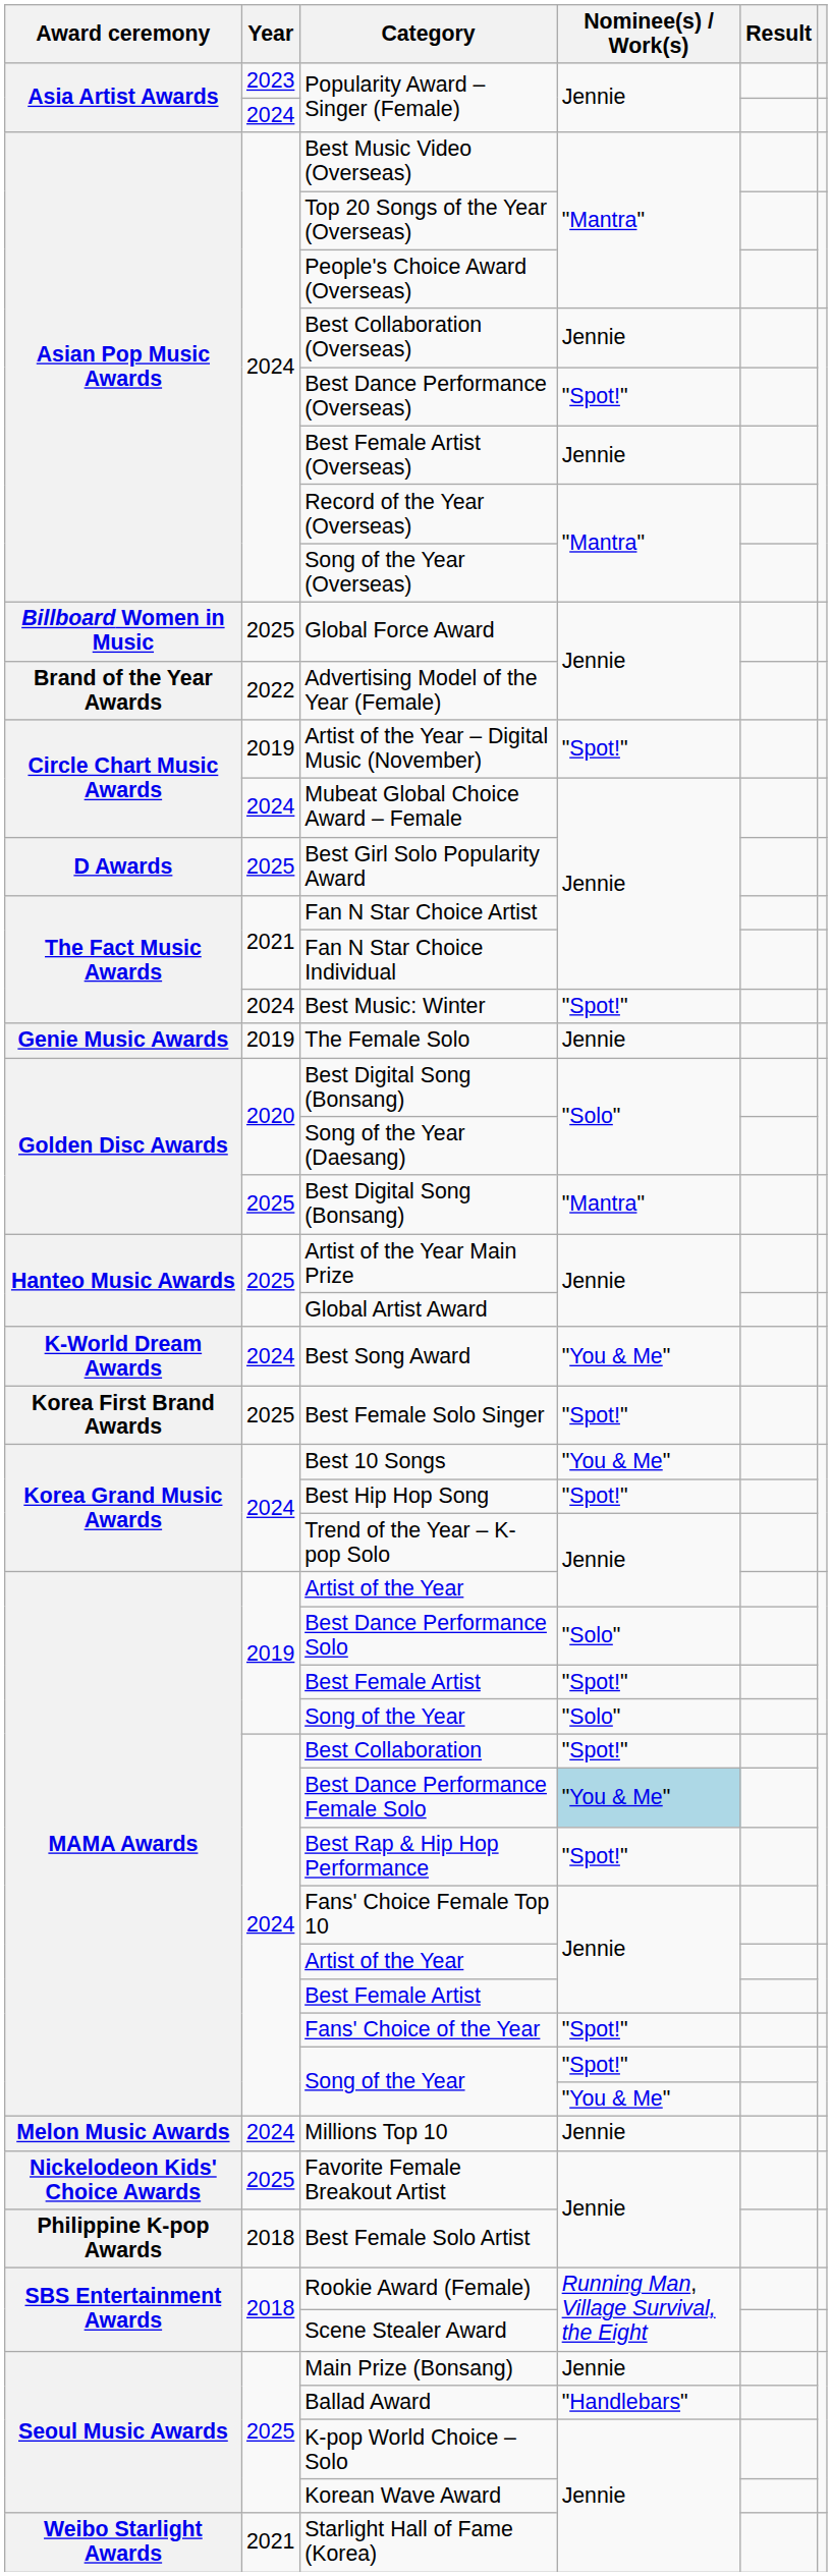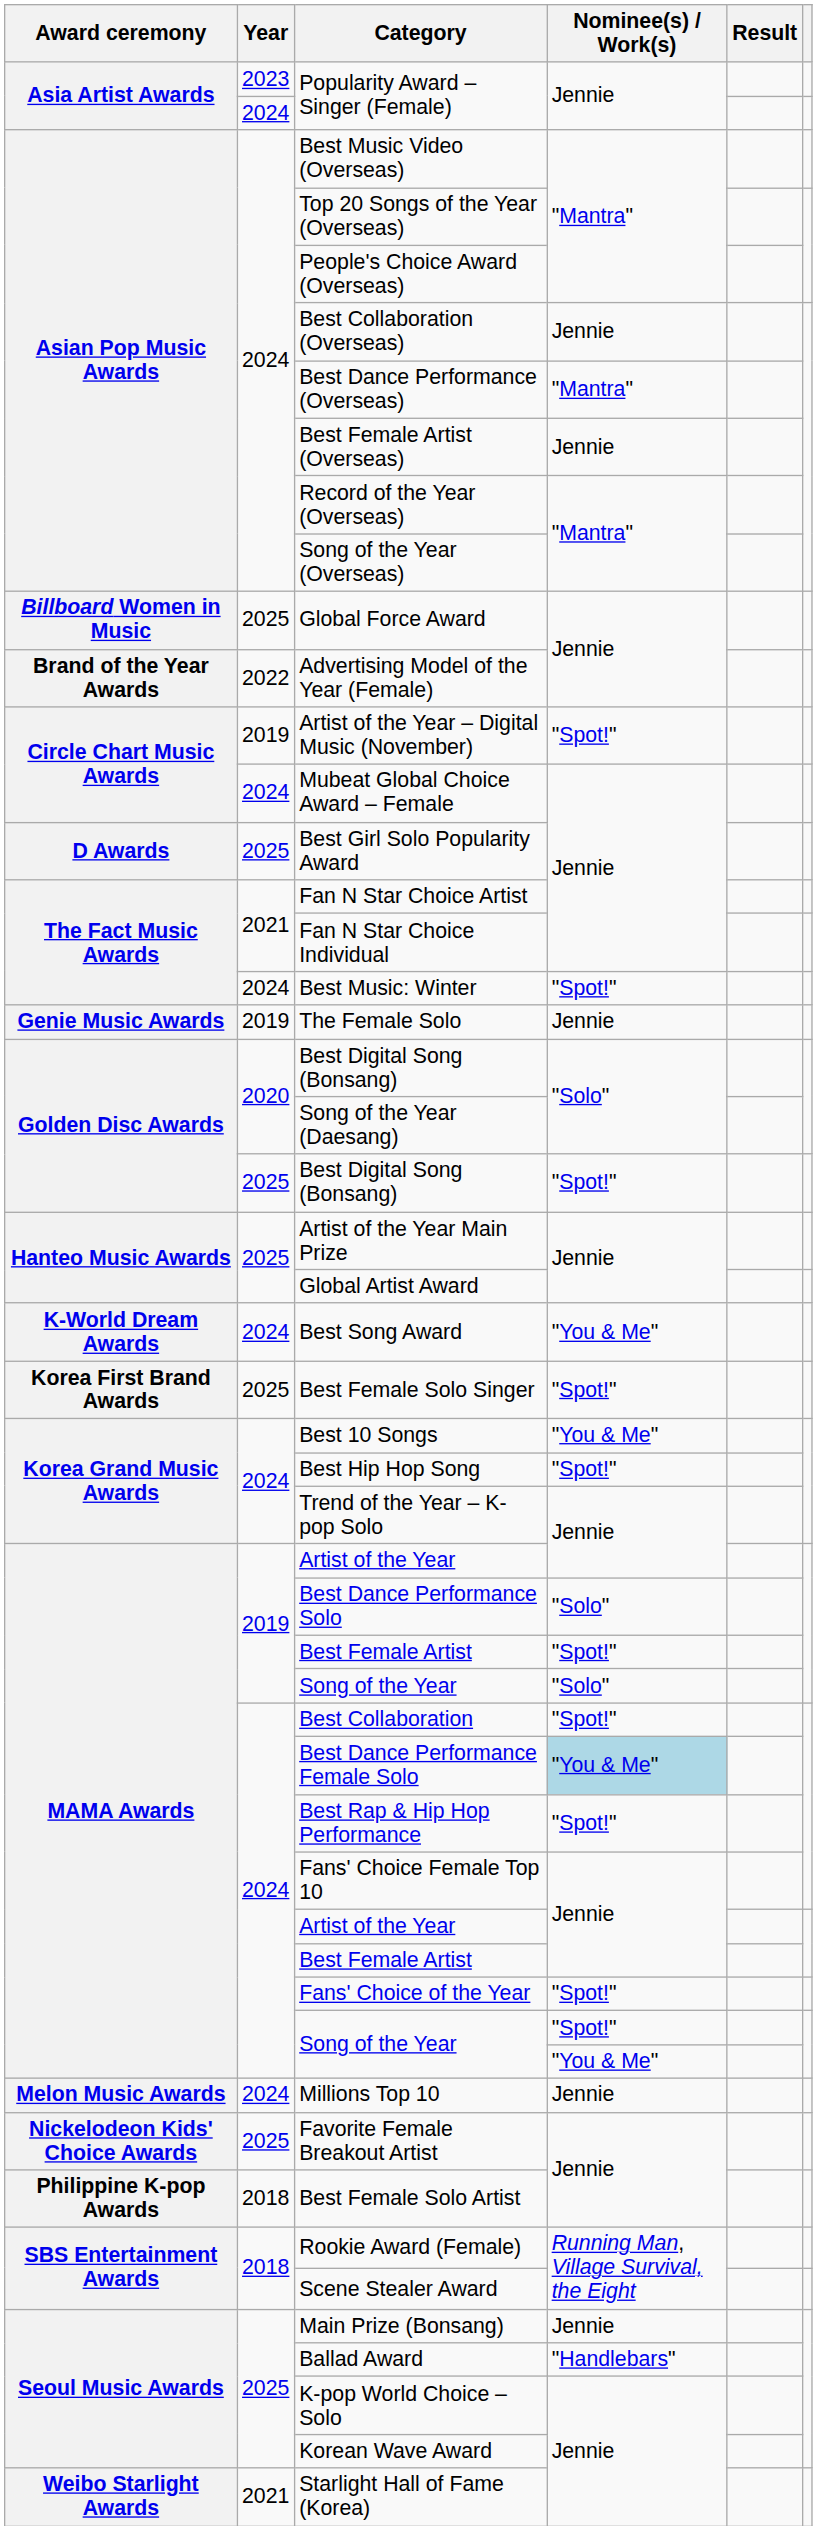Best Dance Performance (Overseas) | Nominee(s) / Work(s): "Spot!" -> "Mantra"
2025 / Best Digital Song (Bonsang) | Nominee(s) / Work(s): "Mantra" -> "Spot!"
